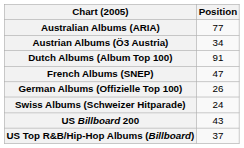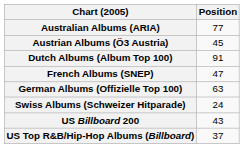Austrian Albums (Ö3 Austria) | Position: 34 -> 45
German Albums (Offizielle Top 100) | Position: 26 -> 63
